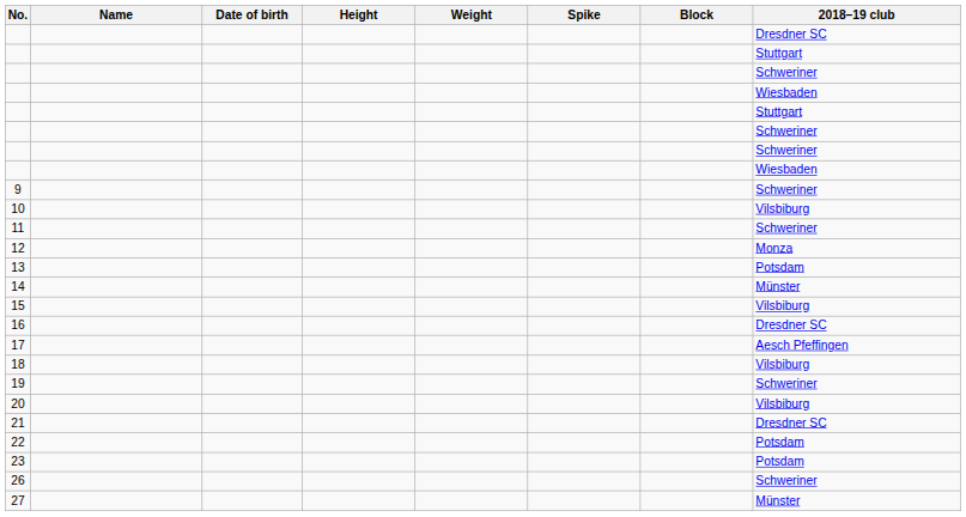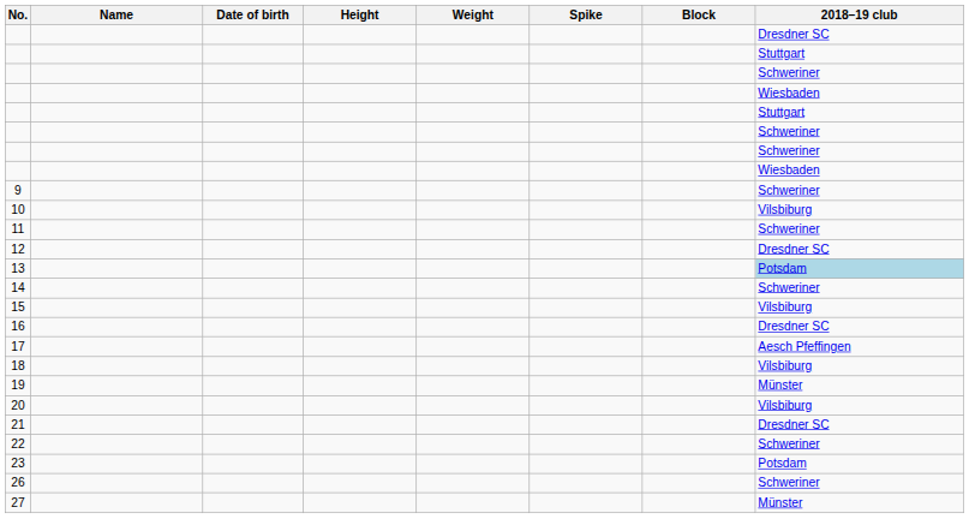12 | 2018–19 club: Monza -> Dresdner SC
13 | 2018–19 club: no background -> lightblue background
14 | 2018–19 club: Münster -> Schweriner
19 | 2018–19 club: Schweriner -> Münster
22 | 2018–19 club: Potsdam -> Schweriner
